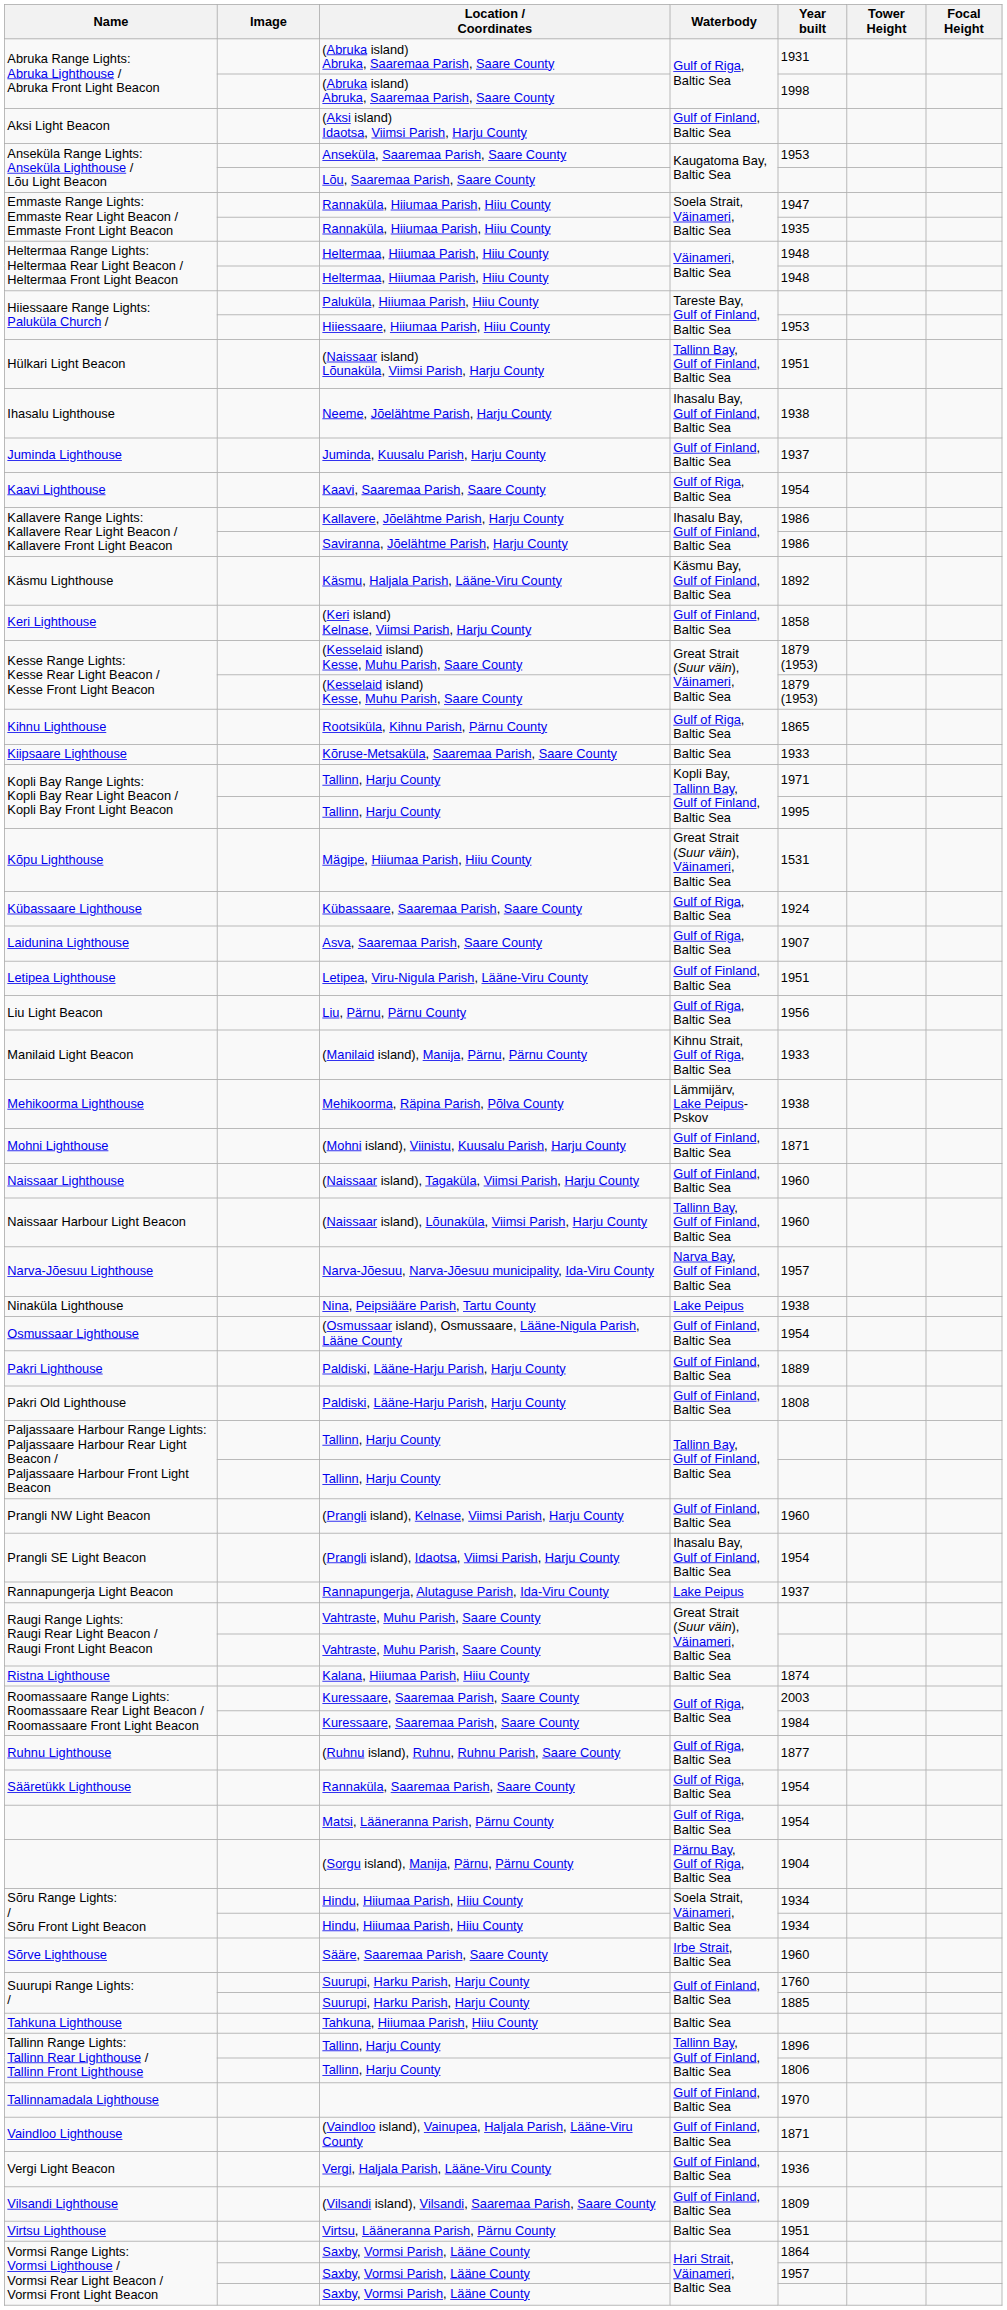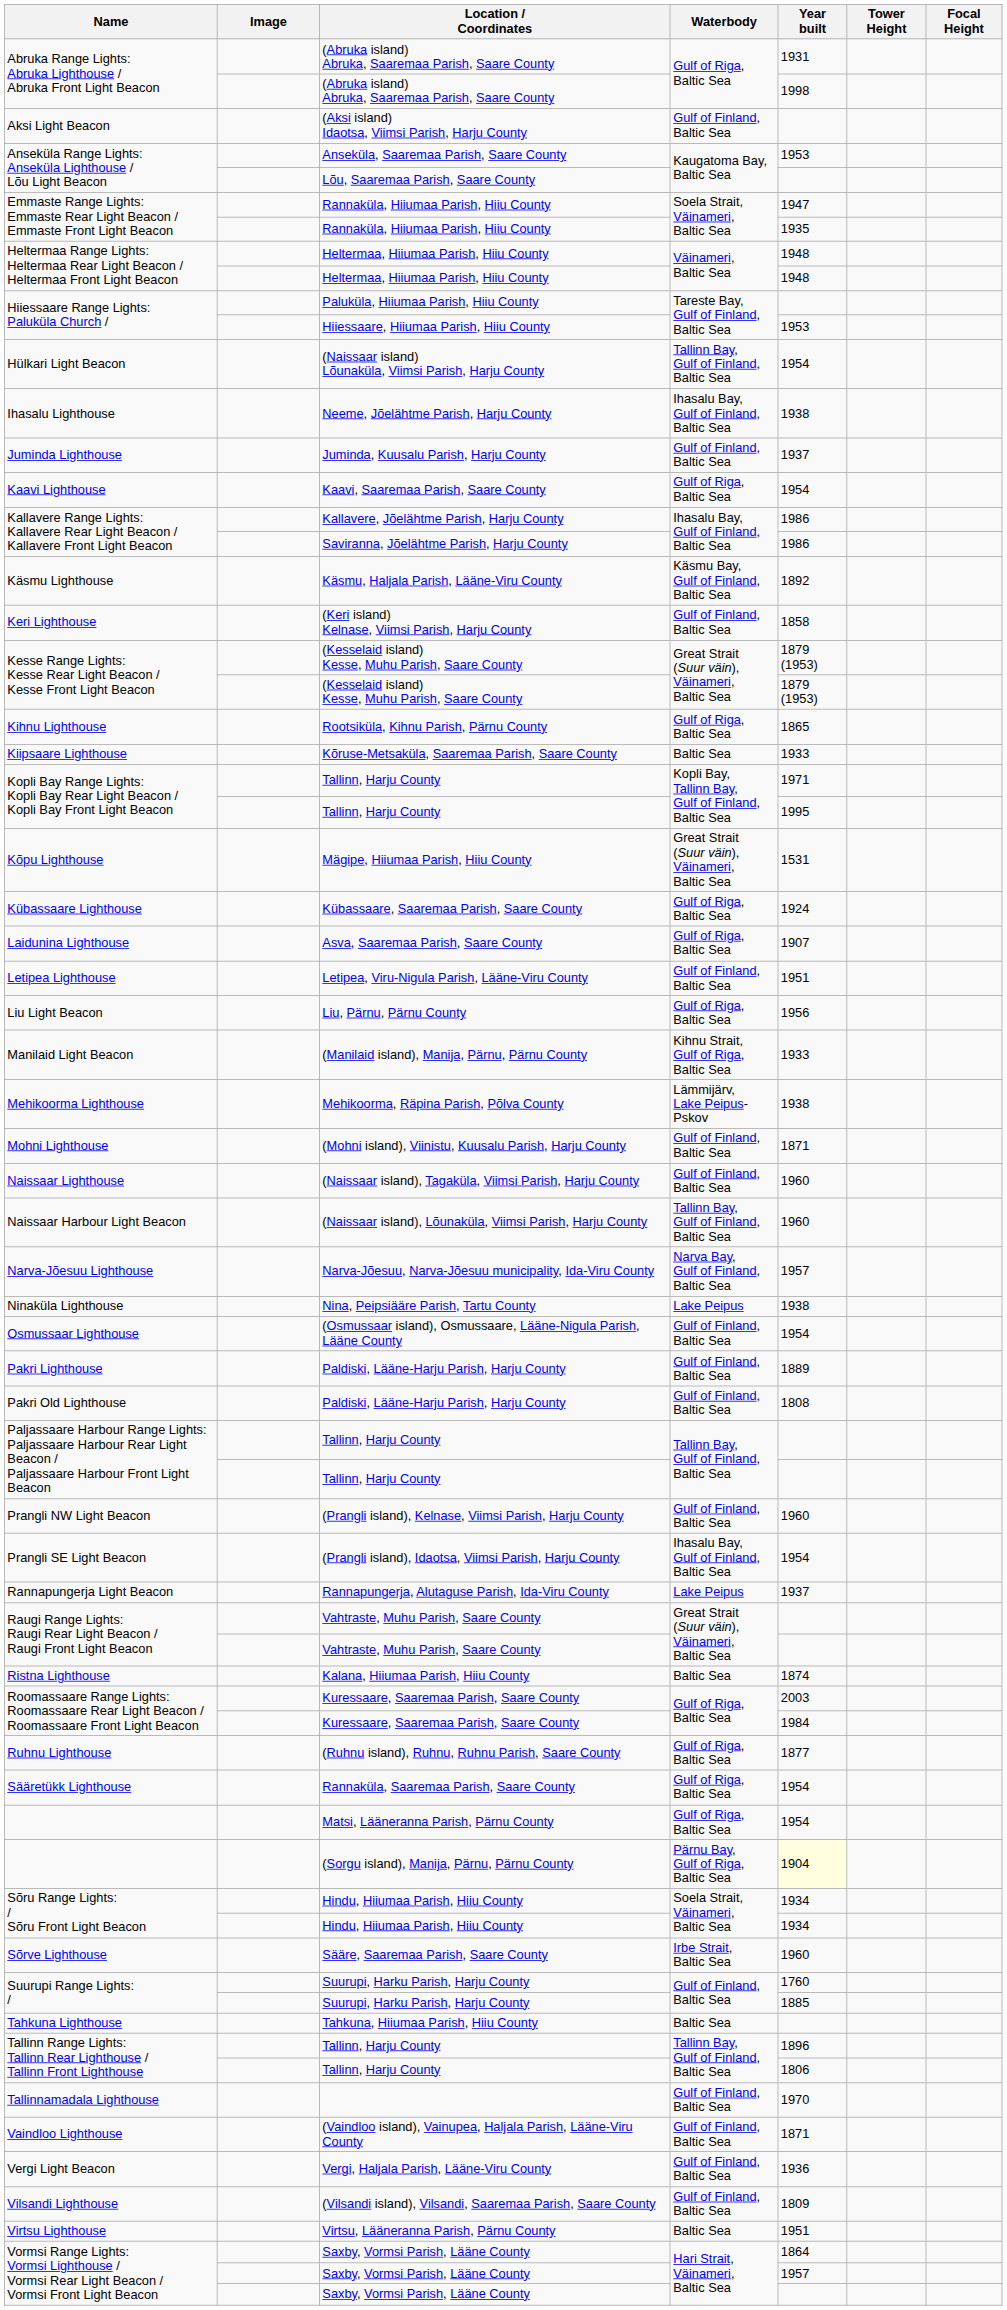(Naissaar island) Lõunaküla, Viimsi Parish, Harju County | Year built: 1951 -> 1954
(Sorgu island), Manija, Pärnu, Pärnu County | Year built: no background -> lightyellow background
